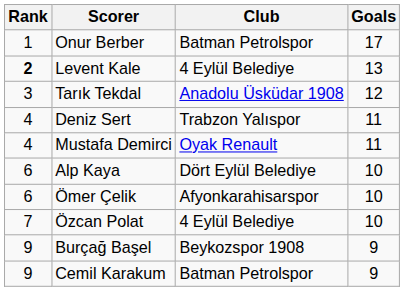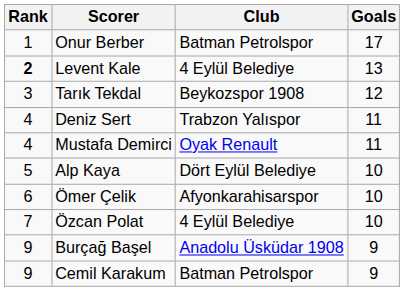Tarık Tekdal | Club: Anadolu Üsküdar 1908 -> Beykozspor 1908
Alp Kaya | Rank: 6 -> 5
Burçağ Başel | Club: Beykozspor 1908 -> Anadolu Üsküdar 1908
